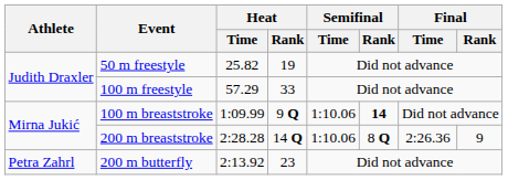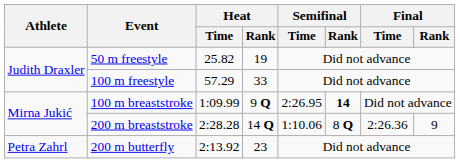100 m breaststroke | Semifinal / Time: 1:10.06 -> 2:26.95
